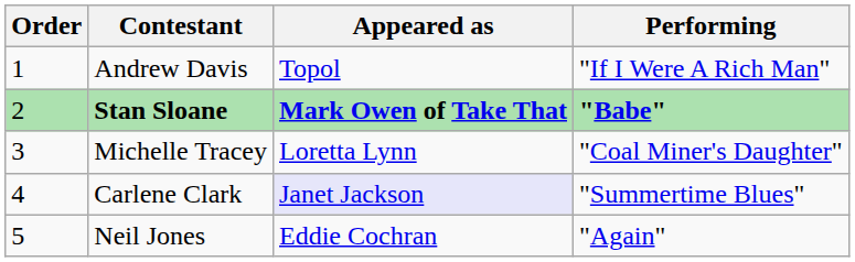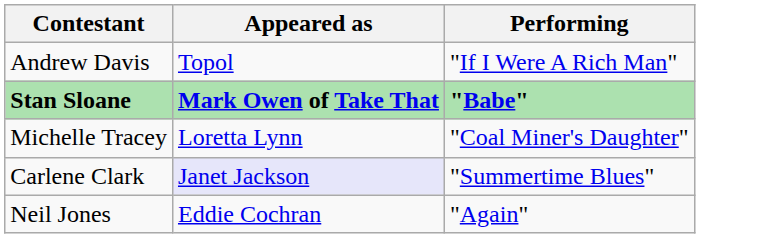- column: Order | 1 | 2 | 3 | 4 | 5
